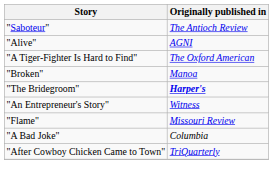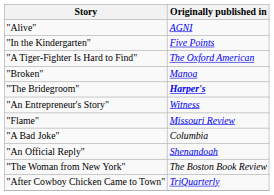- row: "Saboteur" | The Antioch Review
+ row: "In the Kindergarten" | Five Points
+ row: "An Official Reply" | Shenandoah
+ row: "The Woman from New York" | The Boston Book Review
